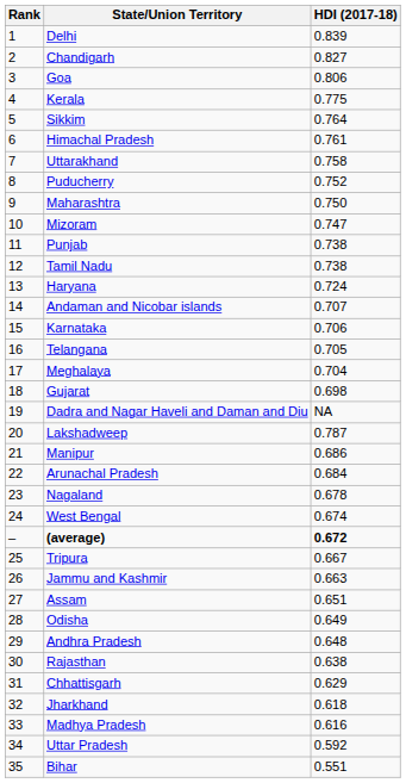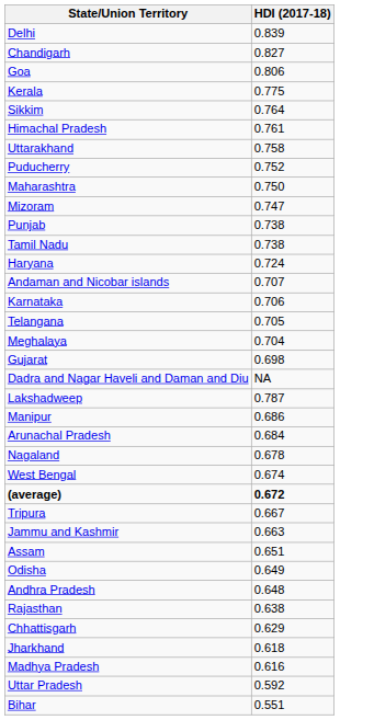- column: Rank | 1 | 2 | 3 | 4 | 5 | 6 | 7 | 8 | 9 | 10 | 11 | 12 | 13 | 14 | 15 | 16 | 17 | 18 | 19 | 20 | 21 | 22 | 23 | 24 | – | 25 | 26 | 27 | 28 | 29 | 30 | 31 | 32 | 33 | 34 | 35
